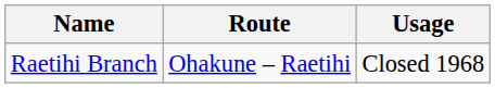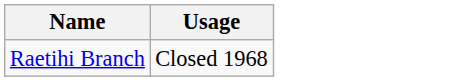- column: Route | Ohakune – Raetihi
